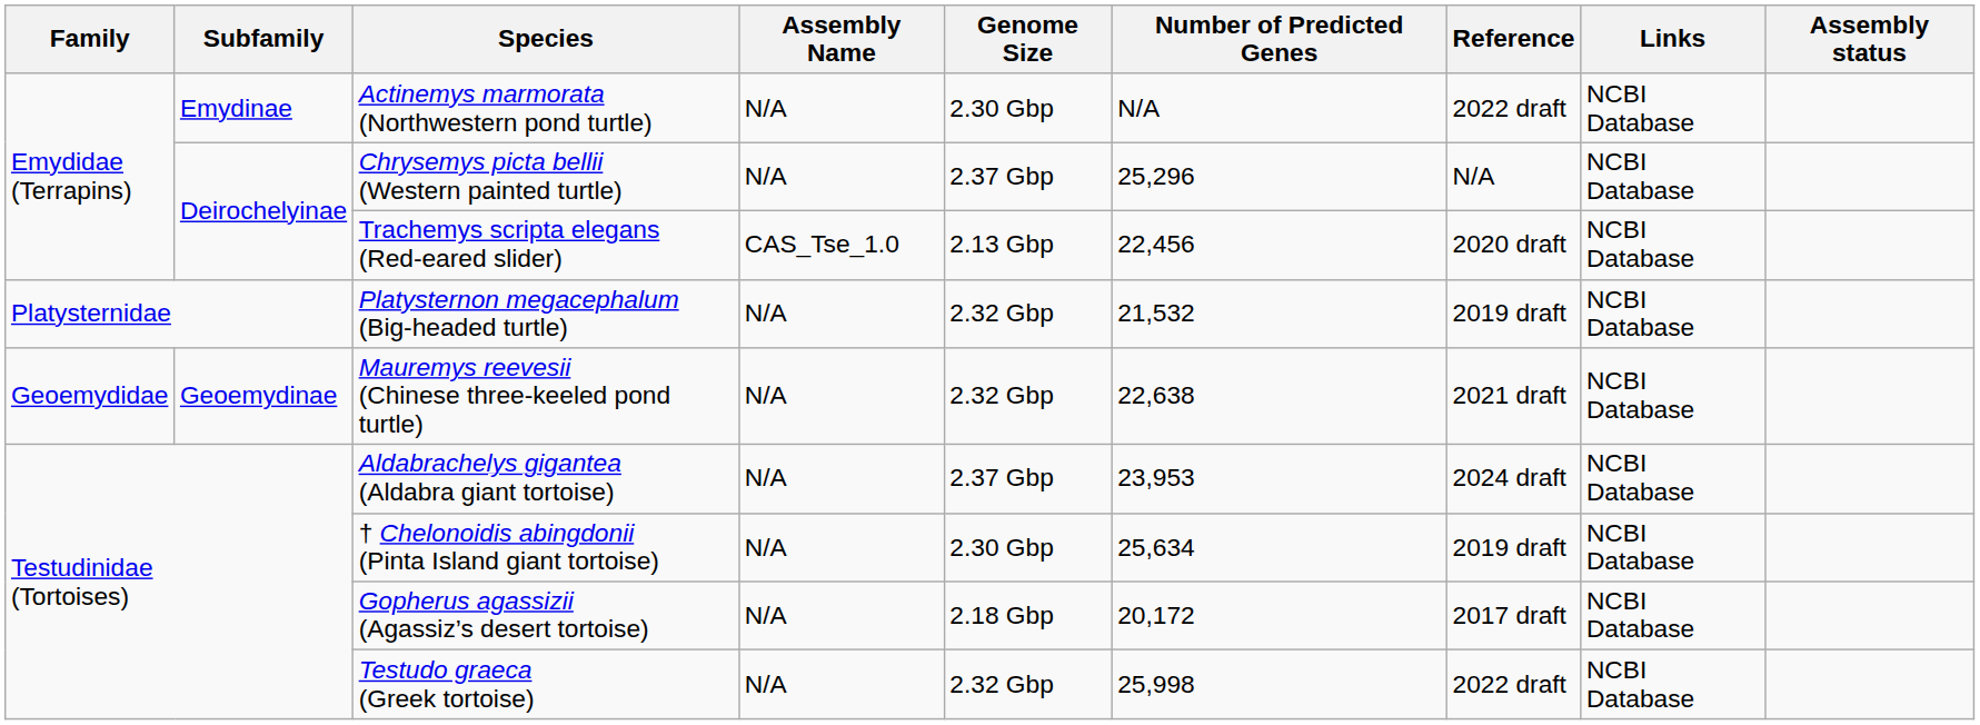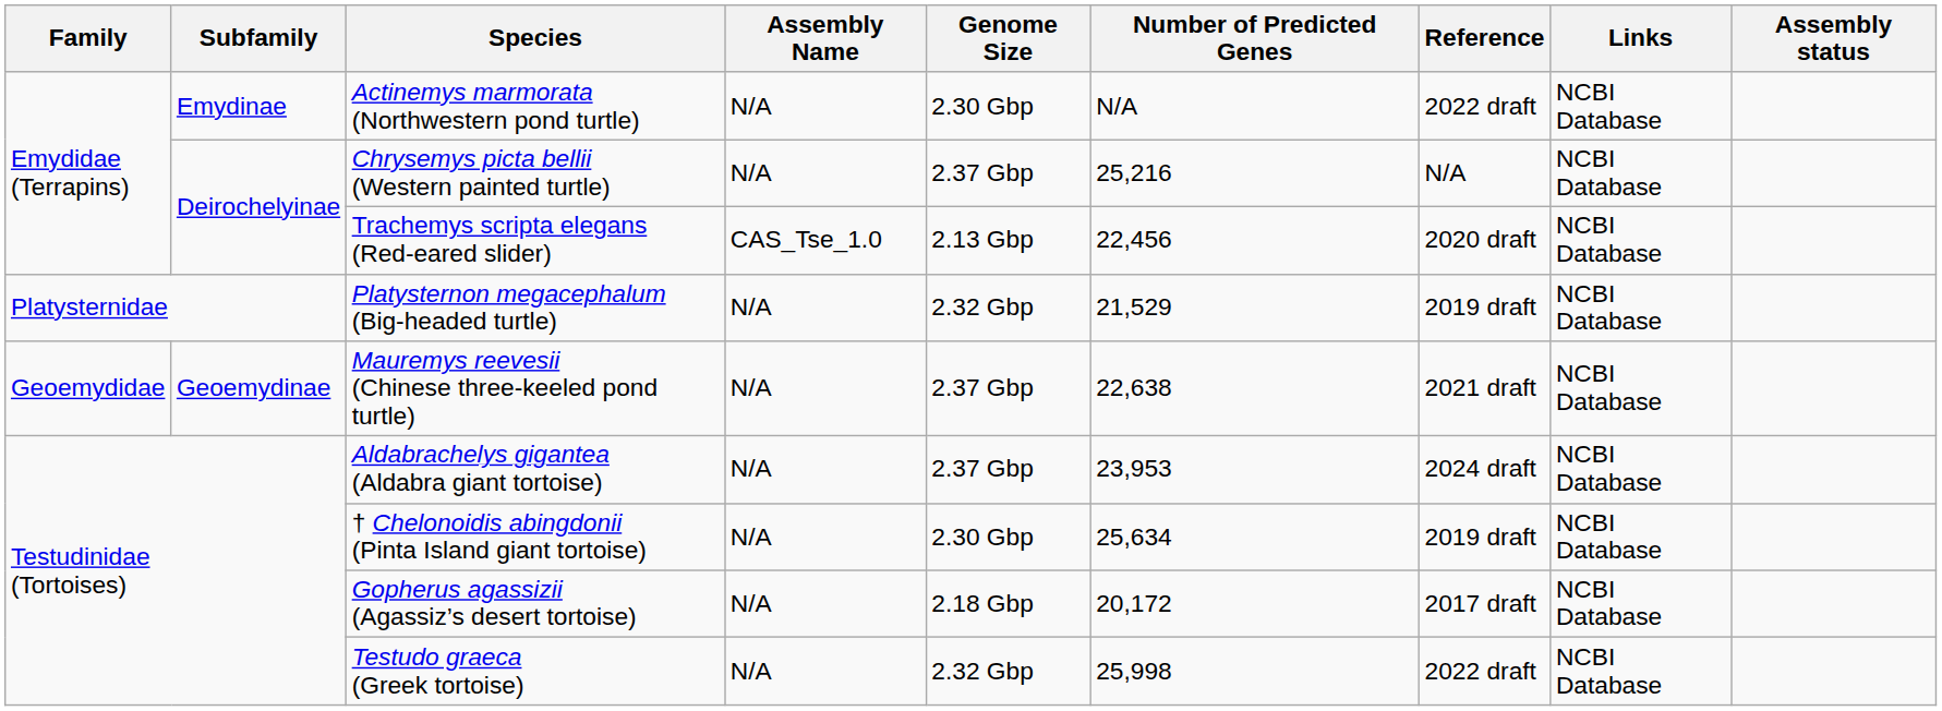Chrysemys picta bellii (Western painted turtle) | Number of Predicted Genes: 25,296 -> 25,216
Platysternon megacephalum (Big-headed turtle) | Number of Predicted Genes: 21,532 -> 21,529
Mauremys reevesii (Chinese three-keeled pond turtle) | Genome Size: 2.32 Gbp -> 2.37 Gbp
